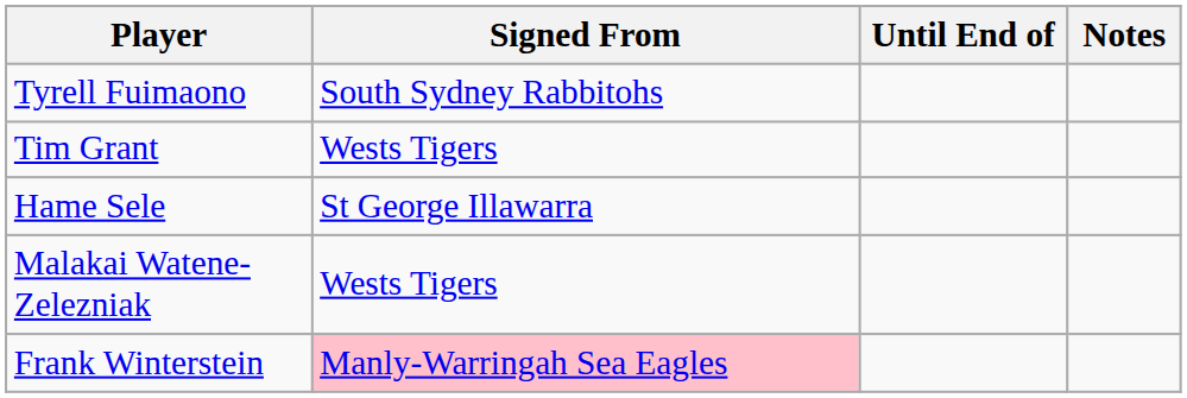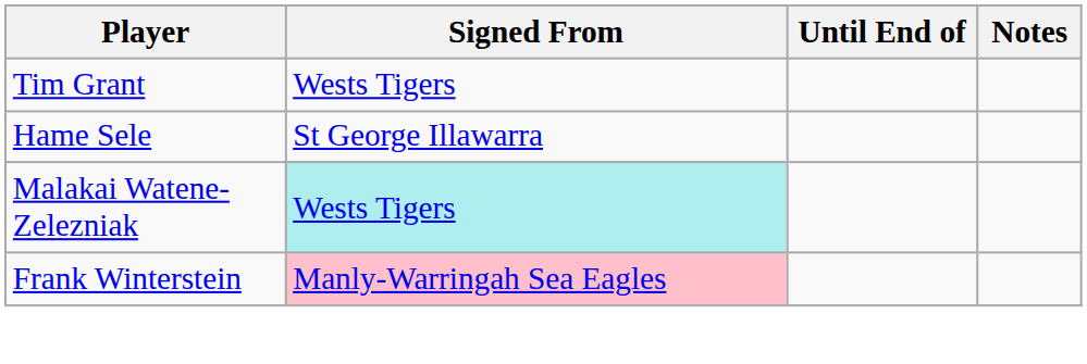- row: Tyrell Fuimaono | South Sydney Rabbitohs
Malakai Watene-Zelezniak | Signed From: no background -> paleturquoise background
